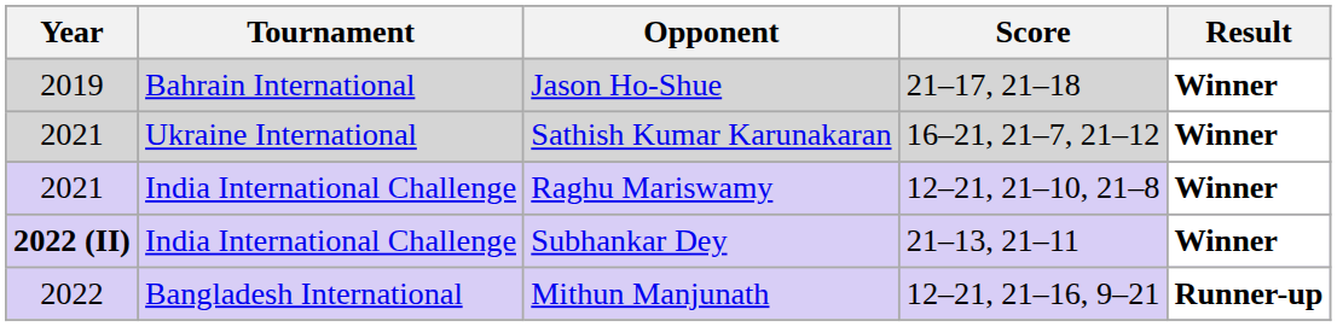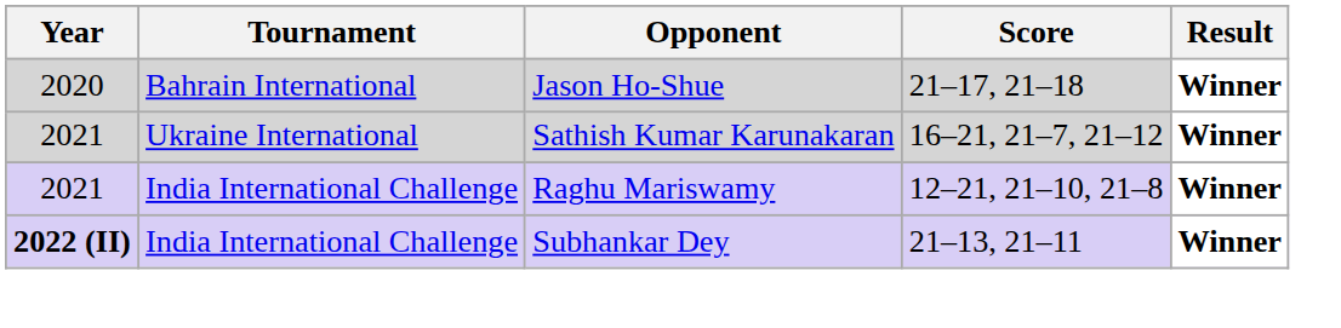Jason Ho-Shue | Year: 2019 -> 2020
- row: 2022 | Bangladesh International | Mithun Manjunath | 12–21, 21–16, 9–21 | Runner-up
